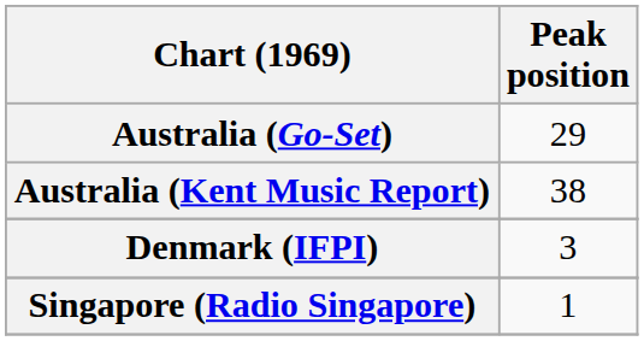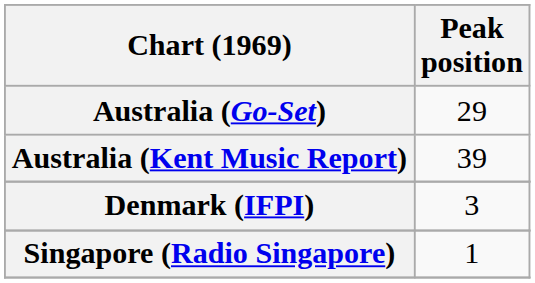Australia (Kent Music Report) | Peak position: 38 -> 39
